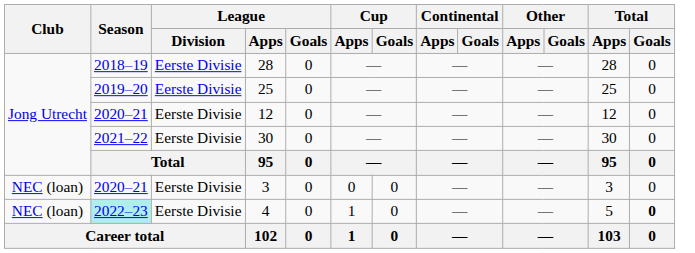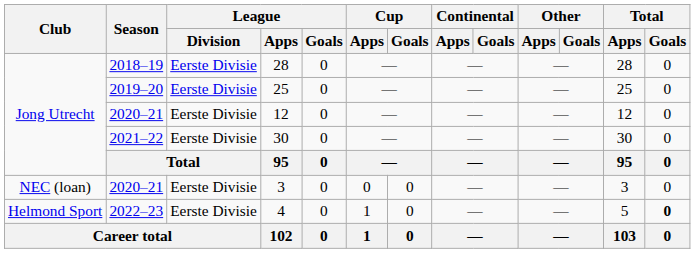4 | Club: NEC (loan) -> Helmond Sport
4 | Season: paleturquoise background -> no background
